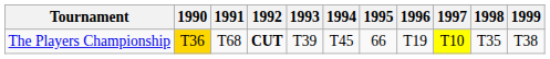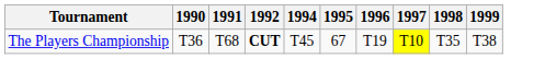- column: 1993 | T39
The Players Championship | 1990: gold background -> no background
The Players Championship | 1995: 66 -> 67
